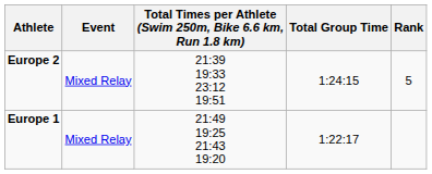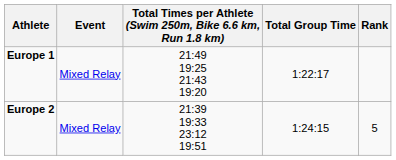rows swapped: Europe 1 <-> Europe 2
